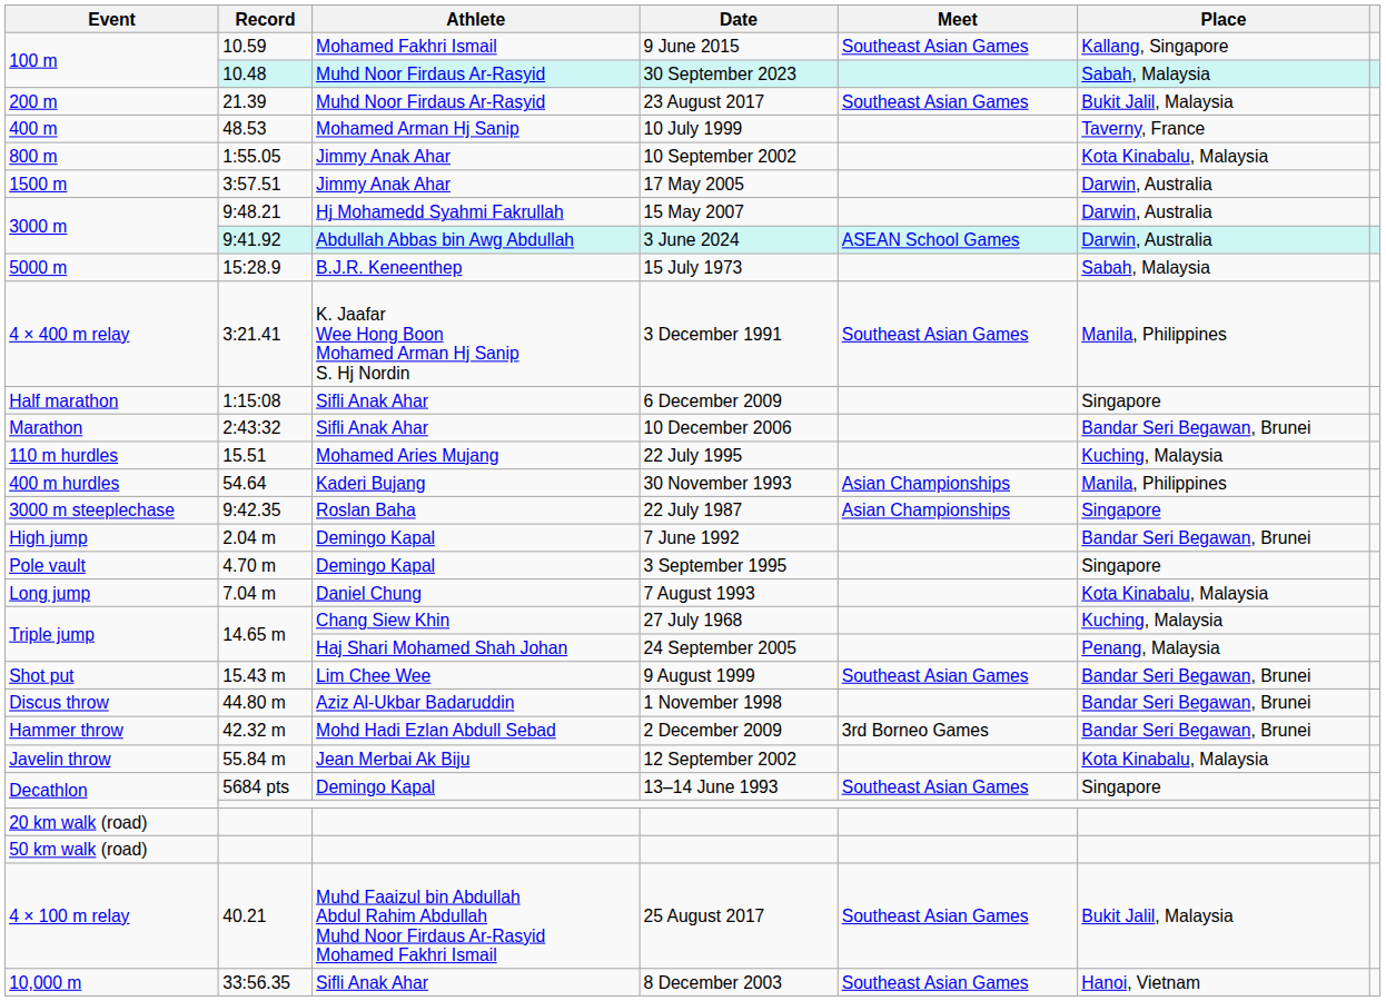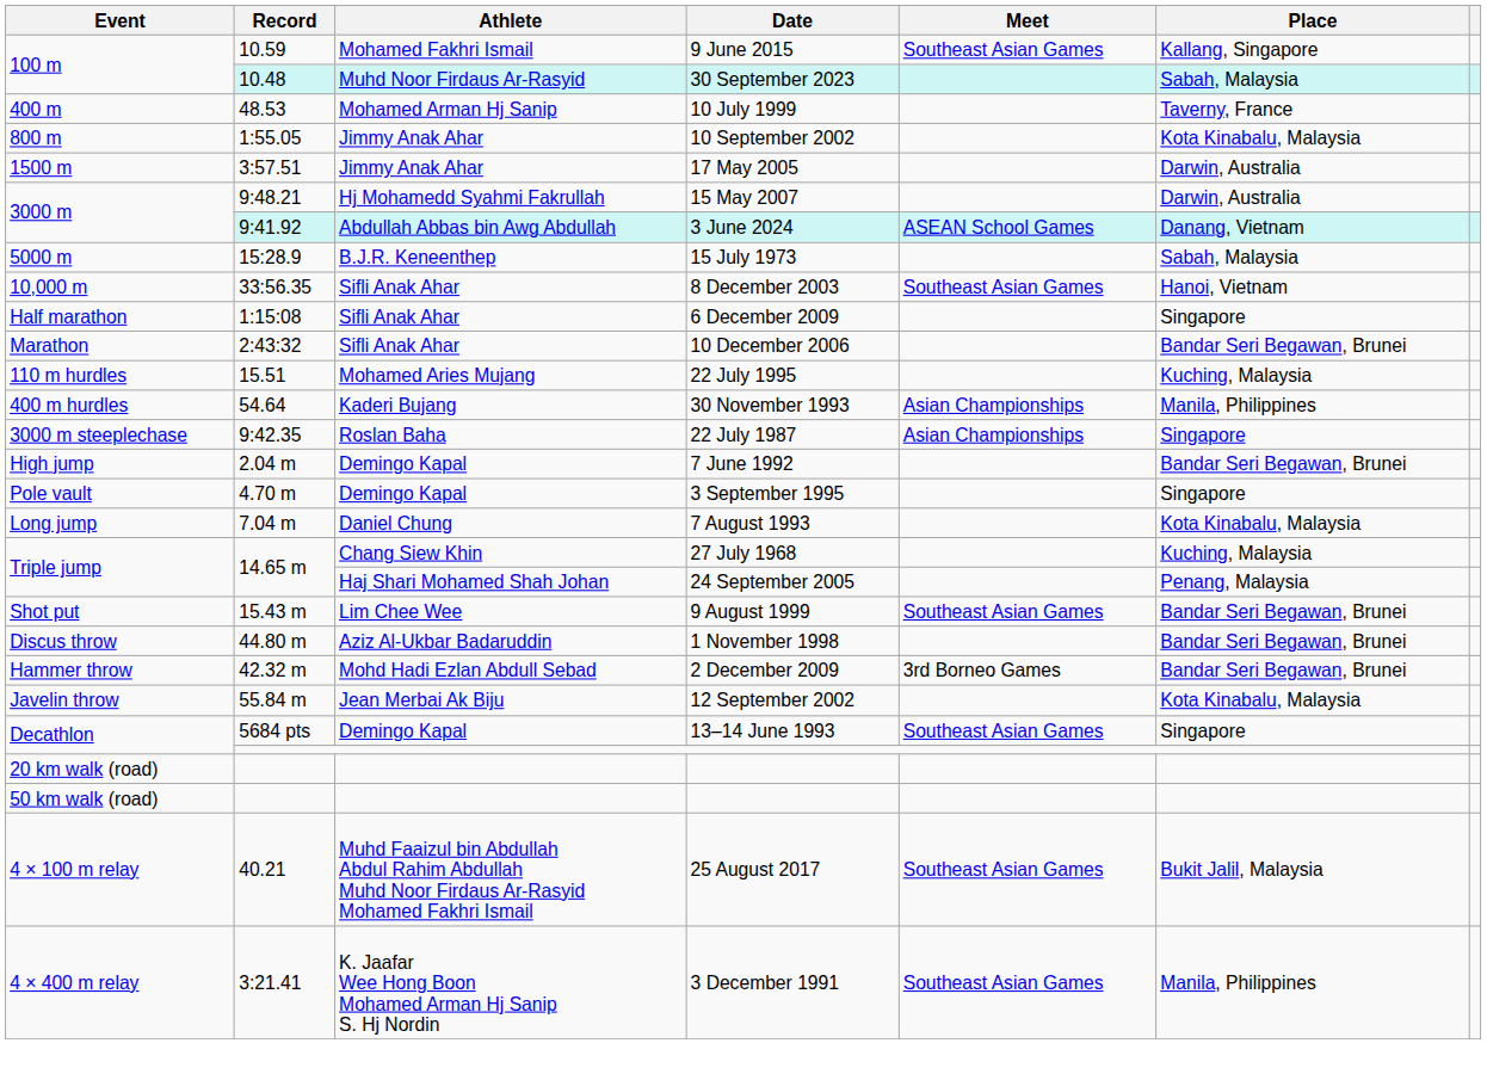- row: 200 m | 21.39 | Muhd Noor Firdaus Ar-Rasyid | 23 August 2017 | Southeast Asian Games | Bukit Jalil, Malaysia
3 June 2024 | Place: Darwin, Australia -> Danang, Vietnam
rows swapped: 8 December 2003 <-> 3 December 1991
